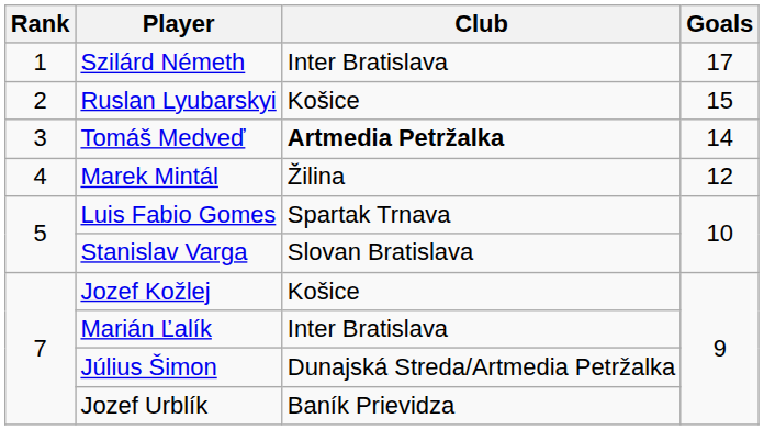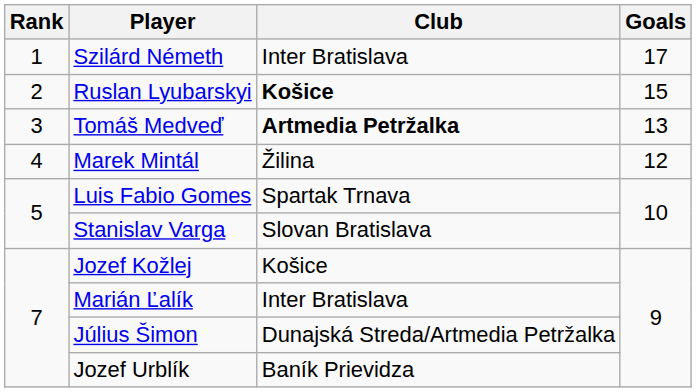Ruslan Lyubarskyi | Club: normal -> bold
Tomáš Medveď | Goals: 14 -> 13
